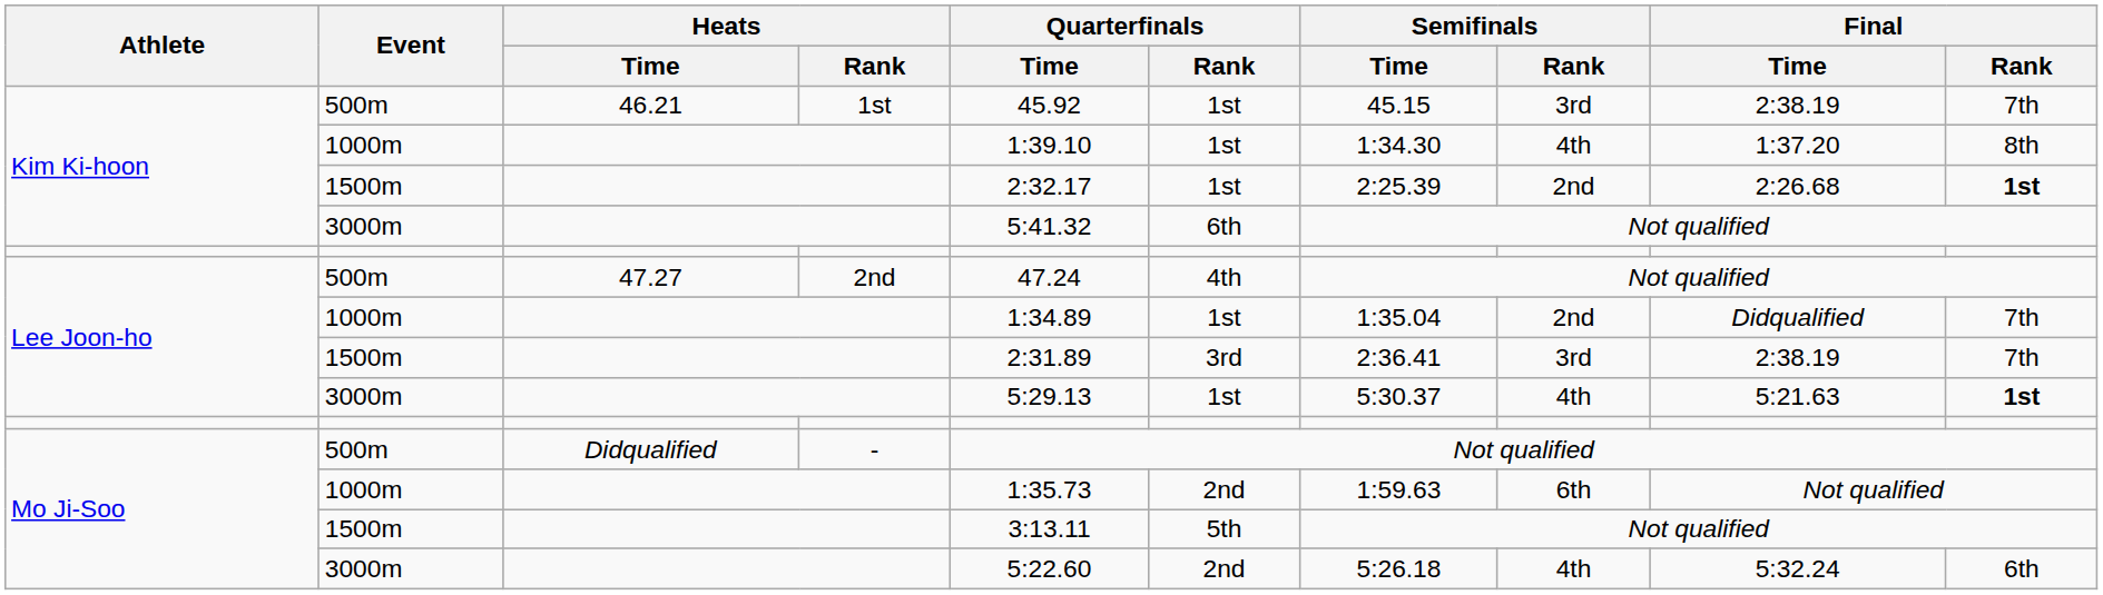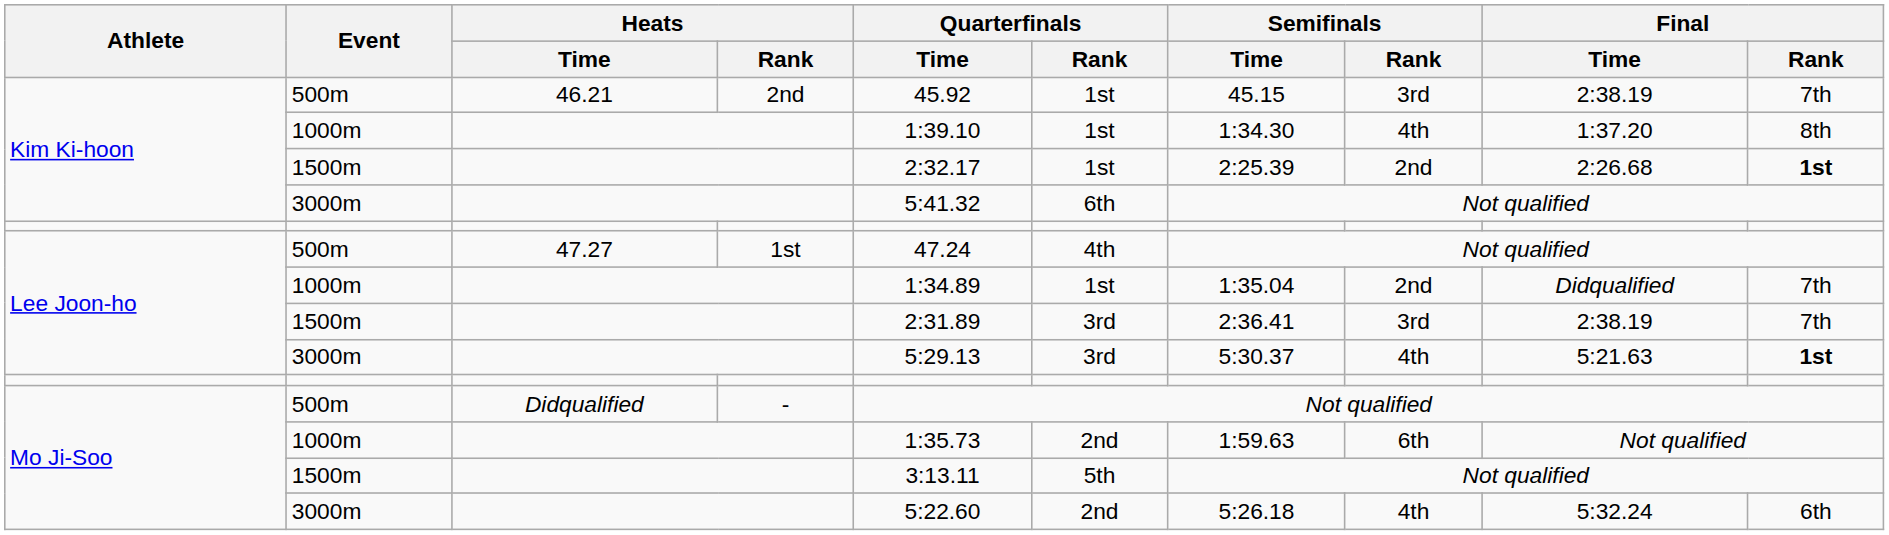Kim Ki-hoon / 500m | Heats / Rank: 1st -> 2nd
Lee Joon-ho / 500m | Heats / Rank: 2nd -> 1st
Lee Joon-ho / 3000m | Quarterfinals / Rank: 1st -> 3rd
